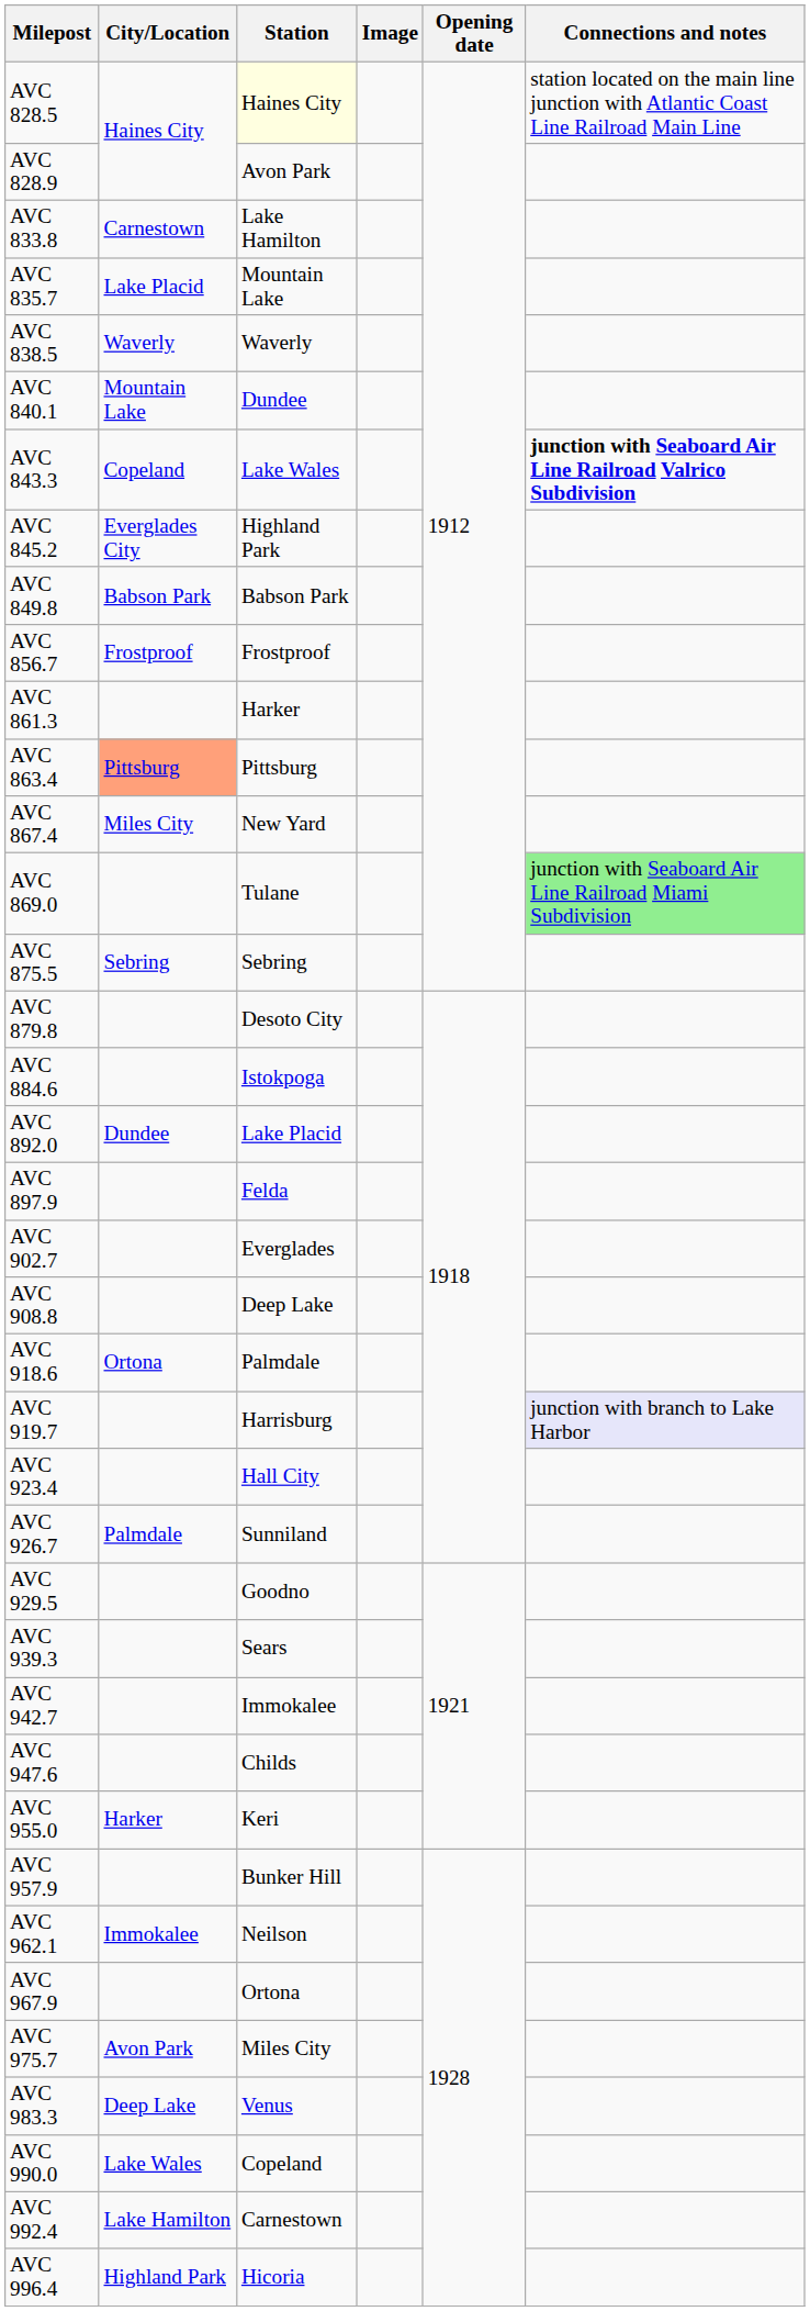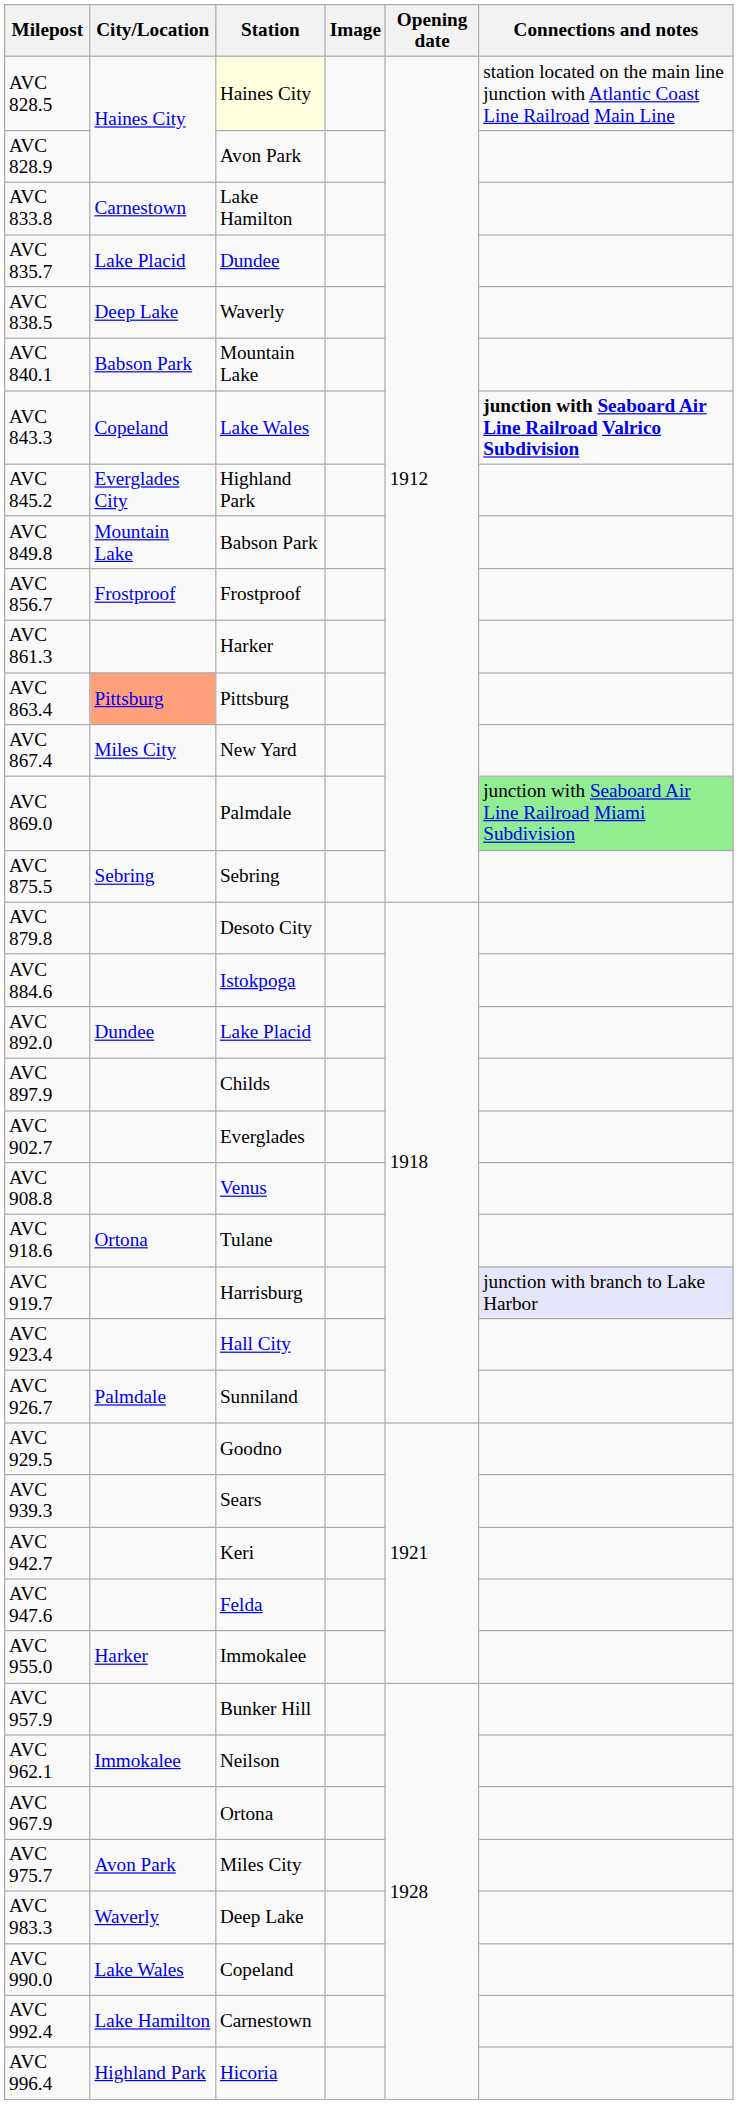AVC 835.7 | Station: Mountain Lake -> Dundee
AVC 838.5 | City/Location: Waverly -> Deep Lake
AVC 840.1 | City/Location: Mountain Lake -> Babson Park
AVC 840.1 | Station: Dundee -> Mountain Lake
AVC 849.8 | City/Location: Babson Park -> Mountain Lake
AVC 869.0 | Station: Tulane -> Palmdale
AVC 897.9 | Station: Felda -> Childs
AVC 908.8 | Station: Deep Lake -> Venus
AVC 918.6 | Station: Palmdale -> Tulane
AVC 942.7 | Station: Immokalee -> Keri
AVC 947.6 | Station: Childs -> Felda
AVC 955.0 | Station: Keri -> Immokalee
AVC 983.3 | City/Location: Deep Lake -> Waverly
AVC 983.3 | Station: Venus -> Deep Lake
